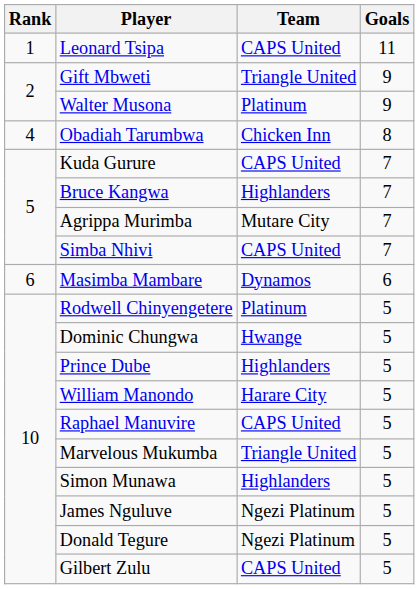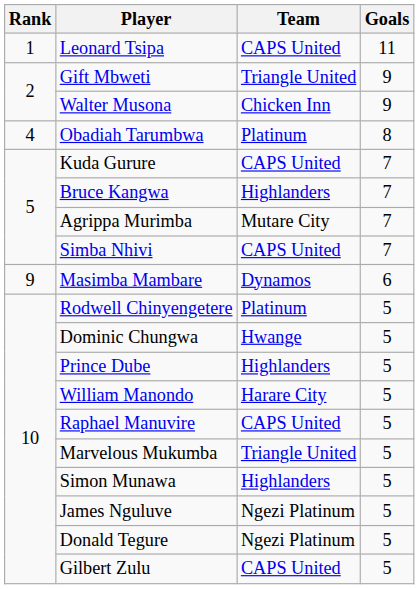Walter Musona | Team: Platinum -> Chicken Inn
Obadiah Tarumbwa | Team: Chicken Inn -> Platinum
Masimba Mambare | Rank: 6 -> 9
